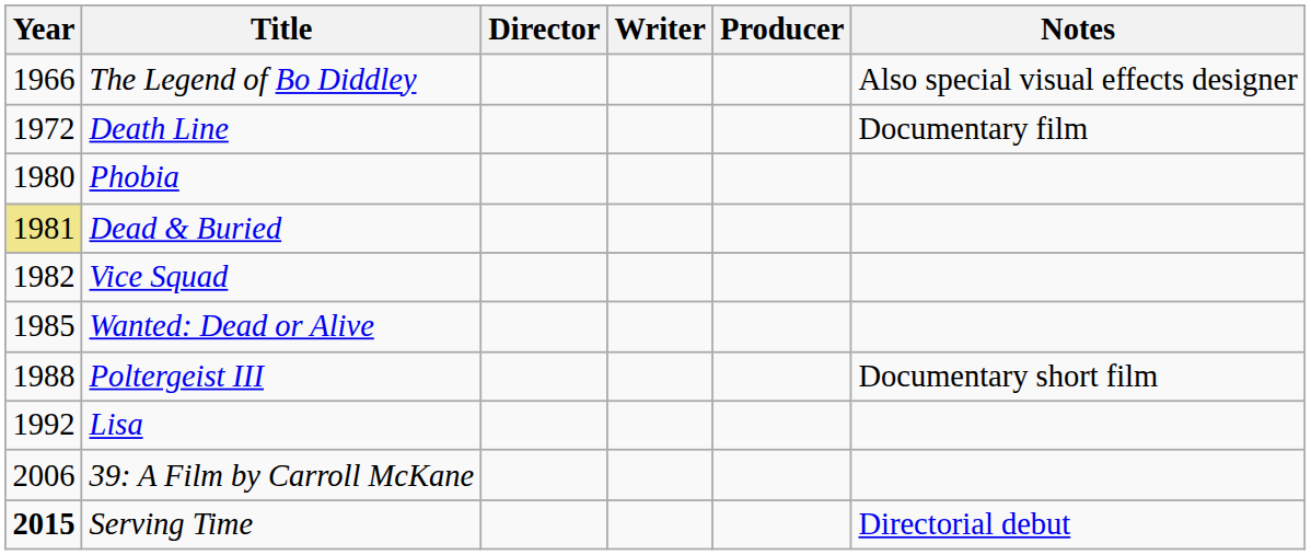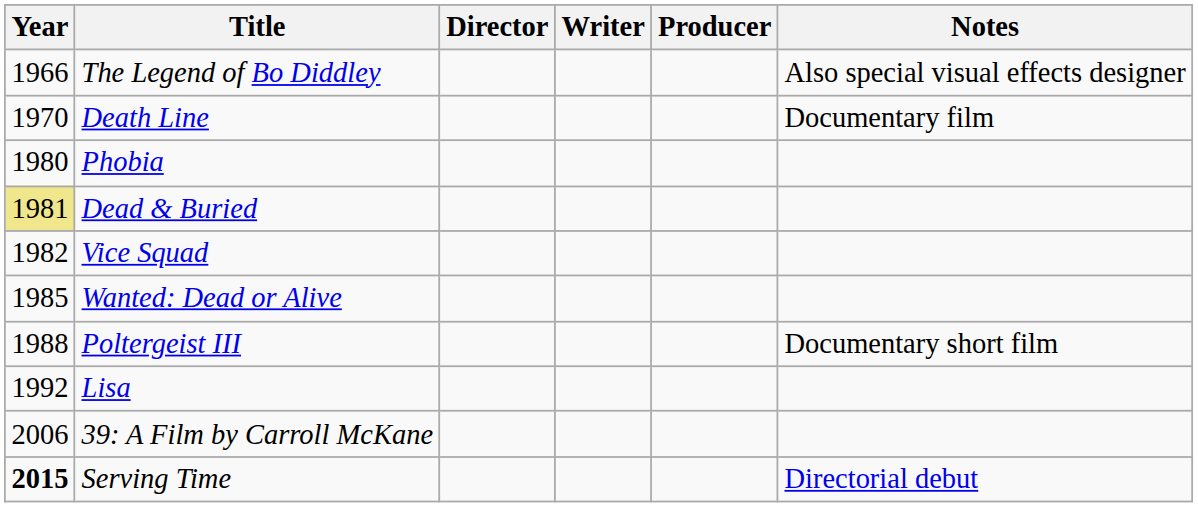Death Line | Year: 1972 -> 1970
